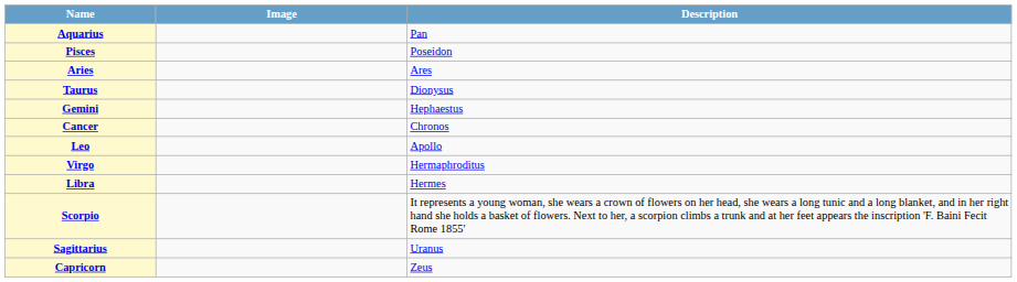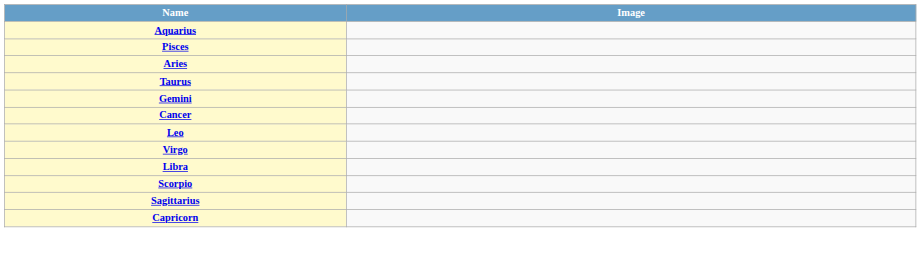- column: Description | Pan | Poseidon | Ares | Dionysus | Hephaestus | Chronos | Apollo | Hermaphroditus | Hermes | It represents a young woman, she wears a crown of flowers on her head, she wears a long tunic and a long blanket, and in her right hand she holds a basket of flowers. Next to her, a scorpion climbs a trunk and at her feet appears the inscription 'F. Baini Fecit Rome 1855' | Uranus | Zeus
